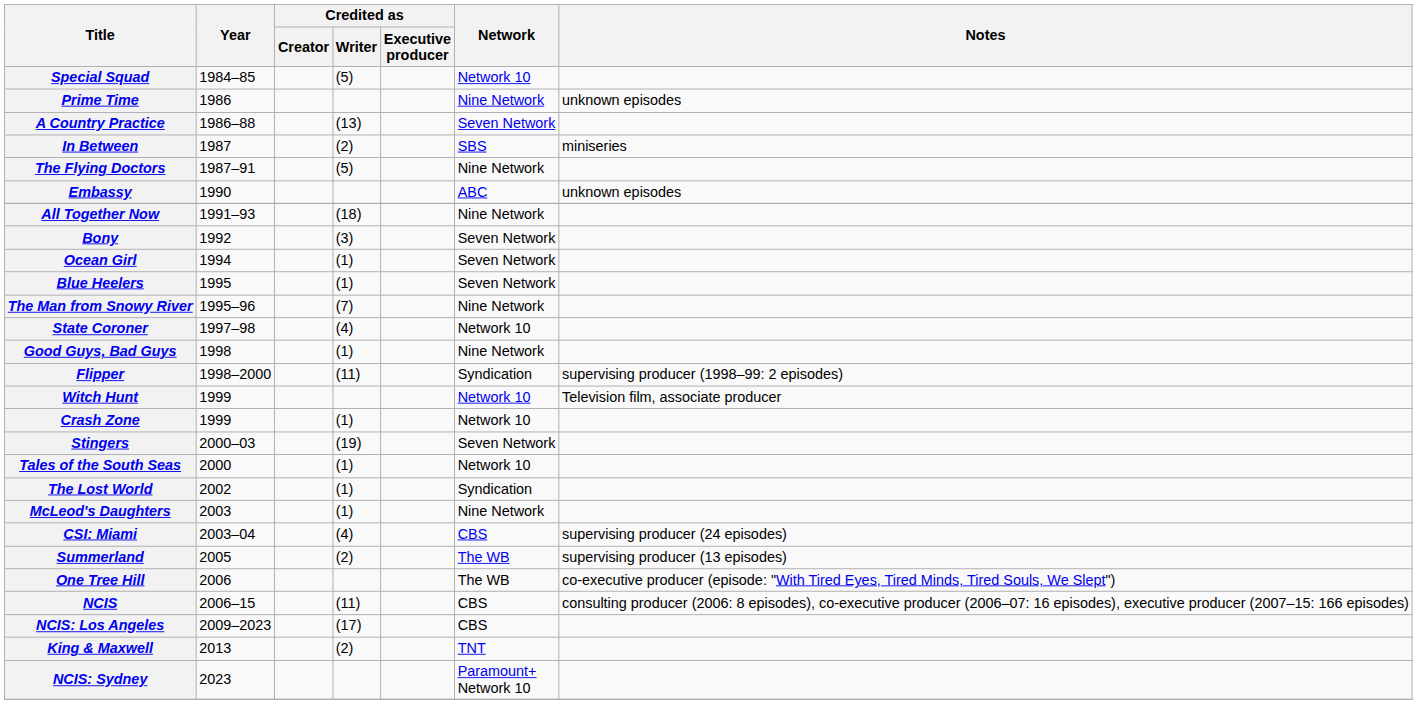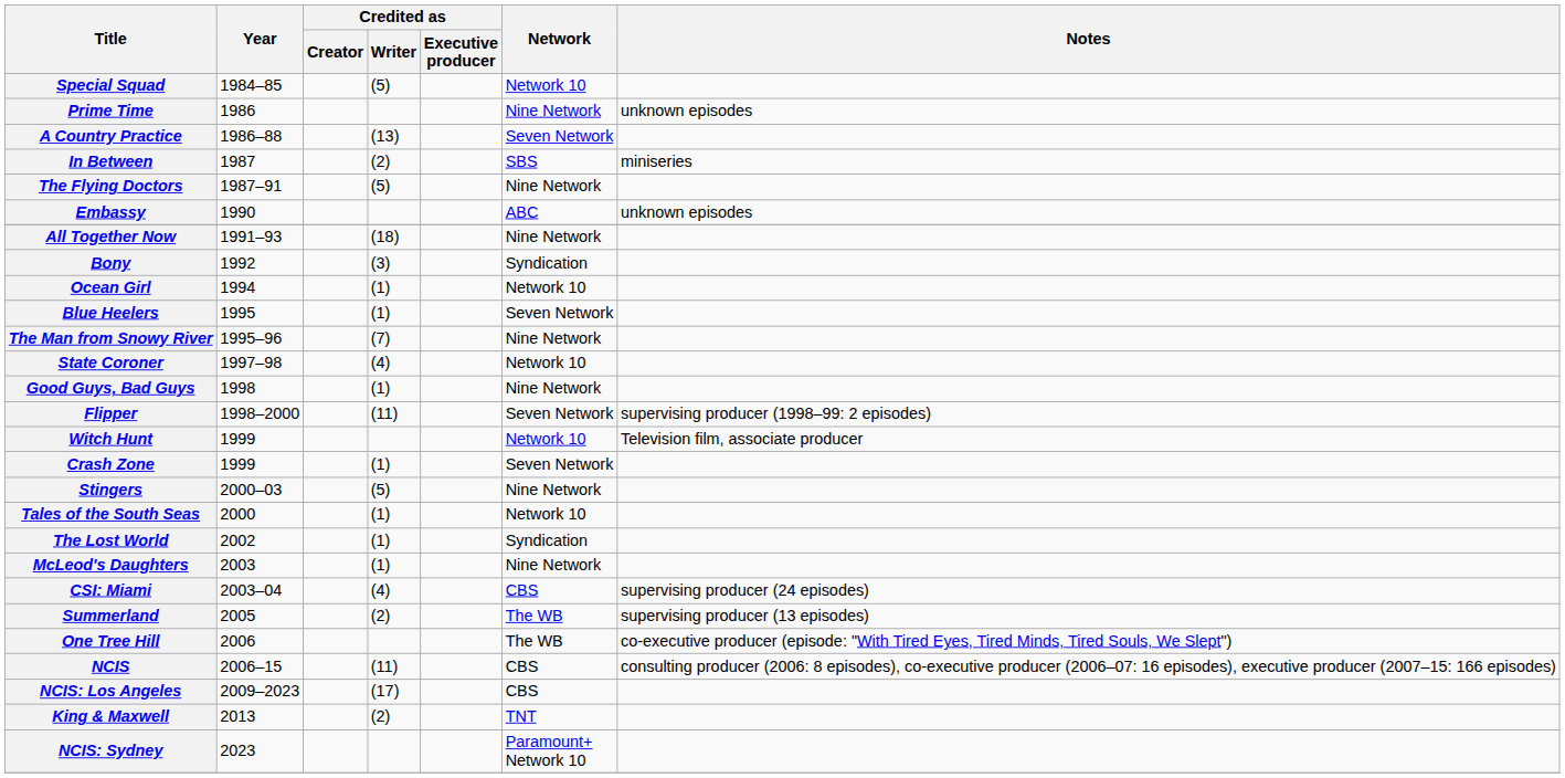Bony | Network: Seven Network -> Syndication
Ocean Girl | Network: Seven Network -> Network 10
Flipper | Network: Syndication -> Seven Network
Crash Zone | Network: Network 10 -> Seven Network
Stingers | Credited as / Writer: (19) -> (5)
Stingers | Network: Seven Network -> Nine Network
